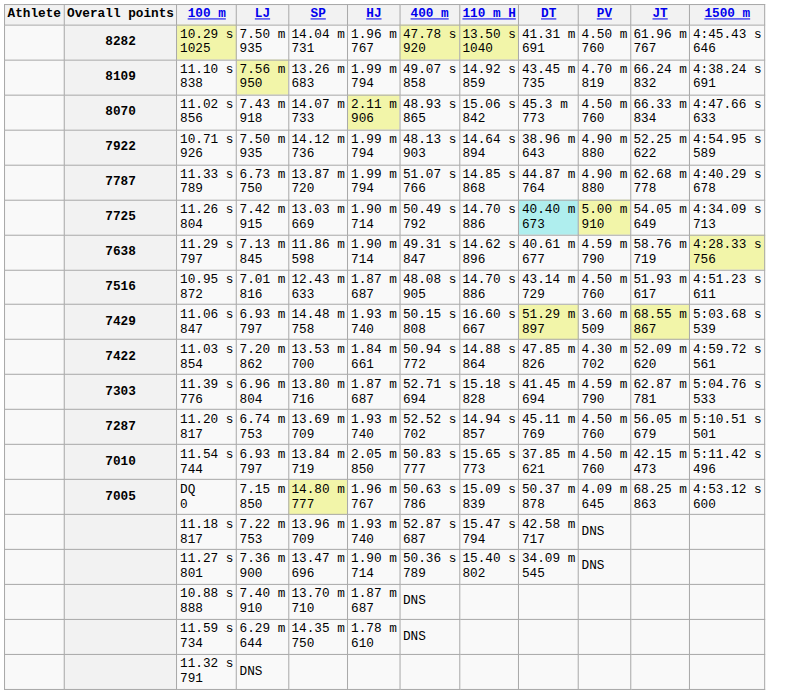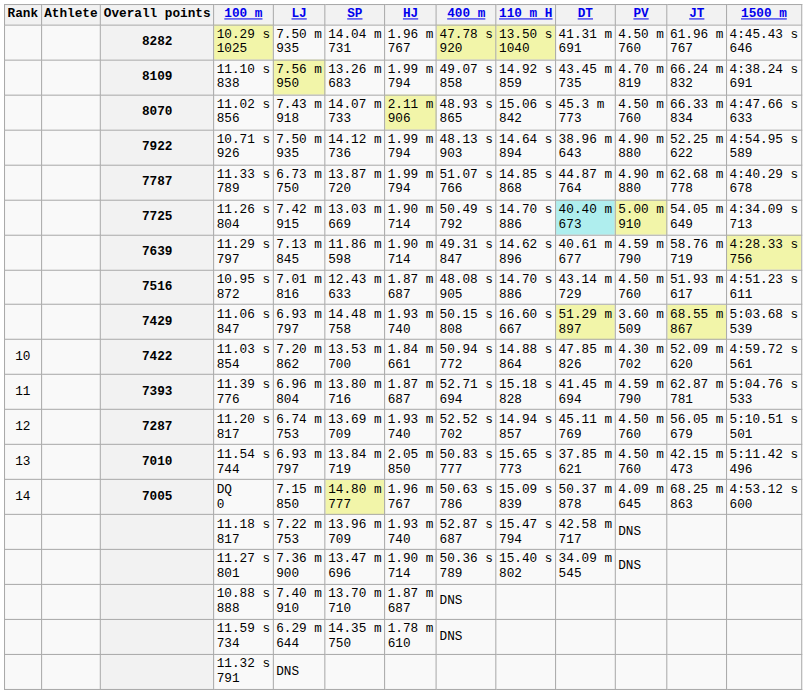+ column: Rank | 10 | 11 | 12 | 13 | 14
11.29 s 797 | Overall points: 7638 -> 7639
11.39 s 776 | Overall points: 7303 -> 7393
